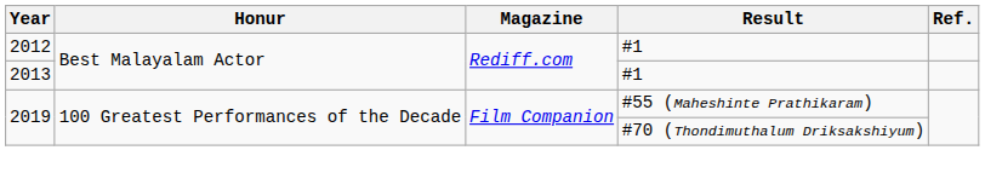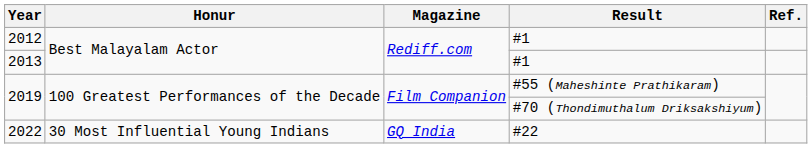+ row: 2022 | 30 Most Influential Young Indians | GQ India | #22
